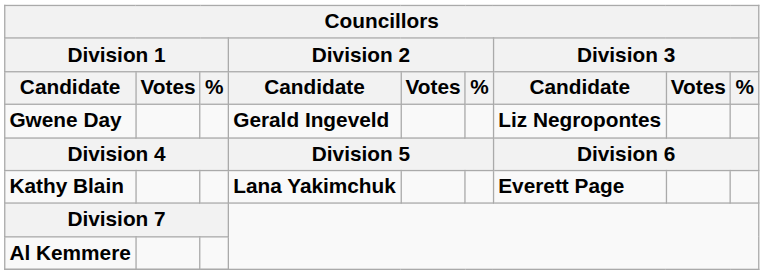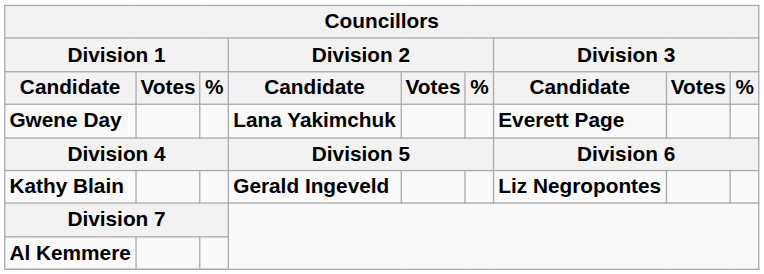Gwene Day | Division 2 / Candidate: Gerald Ingeveld -> Lana Yakimchuk
Gwene Day | Division 3 / Candidate: Liz Negropontes -> Everett Page
Kathy Blain | Division 2 / Candidate: Lana Yakimchuk -> Gerald Ingeveld
Kathy Blain | Division 3 / Candidate: Everett Page -> Liz Negropontes
